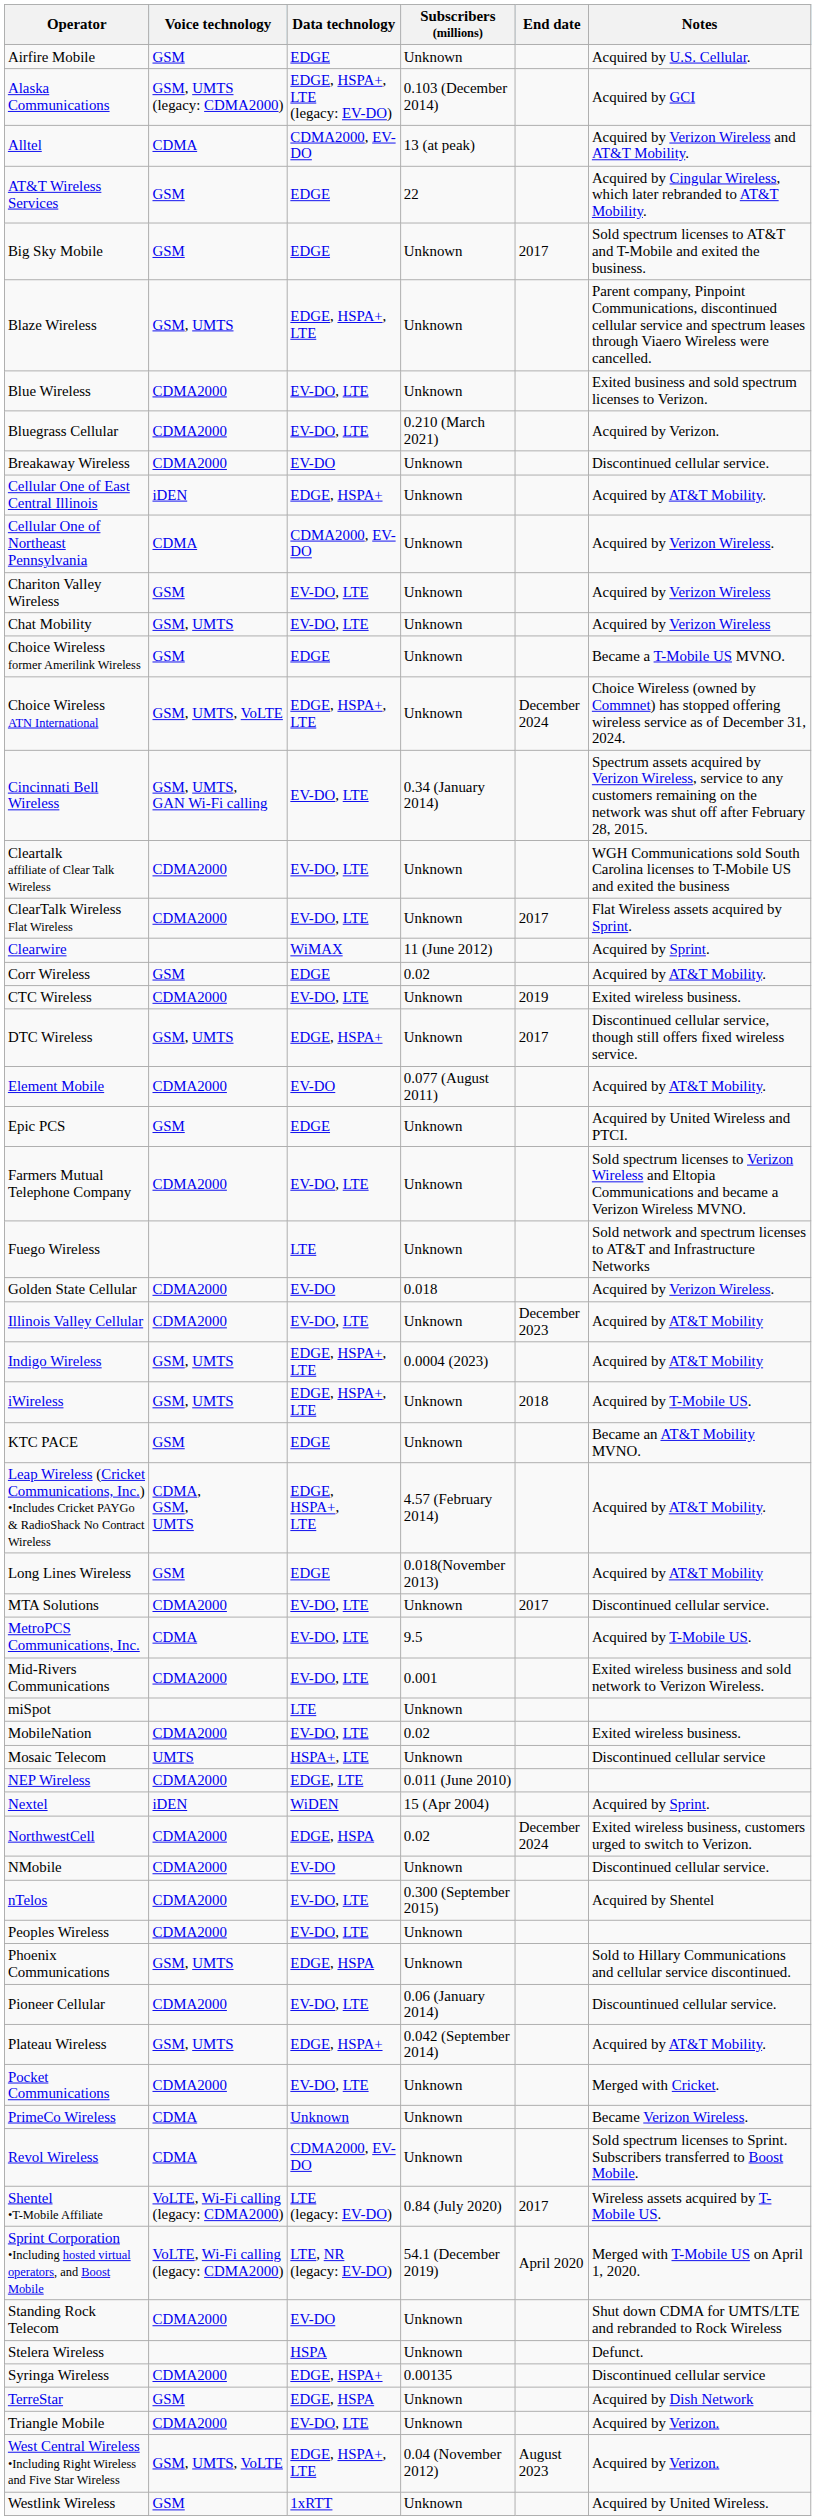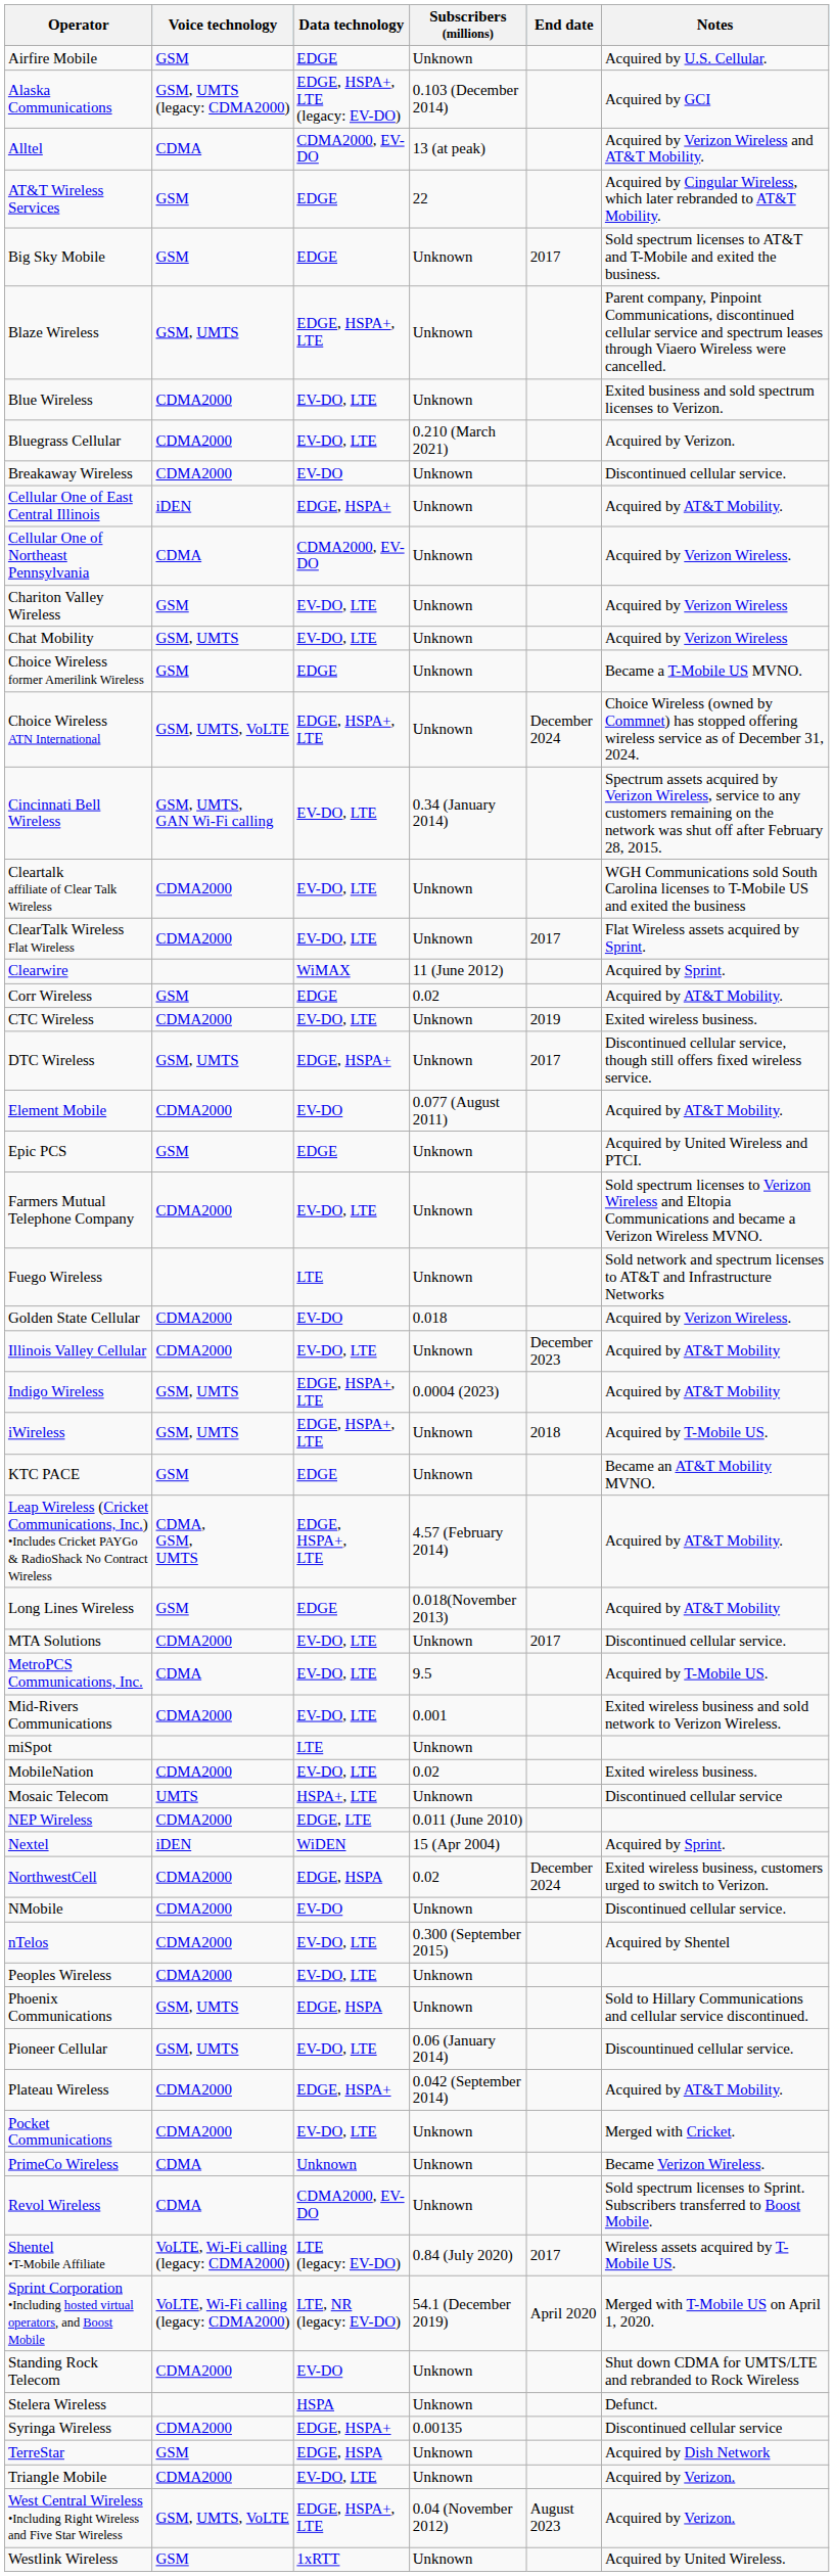Pioneer Cellular | Voice technology: CDMA2000 -> GSM, UMTS
Plateau Wireless | Voice technology: GSM, UMTS -> CDMA2000
